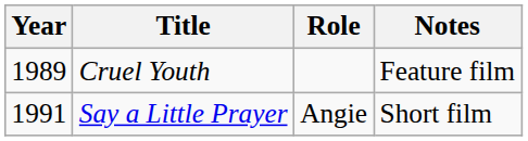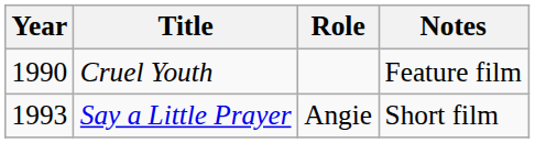Cruel Youth | Year: 1989 -> 1990
Say a Little Prayer | Year: 1991 -> 1993
